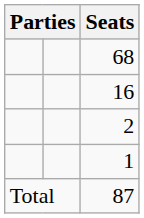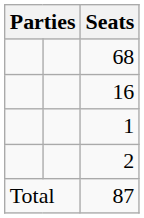rows swapped: 2 <-> 1
